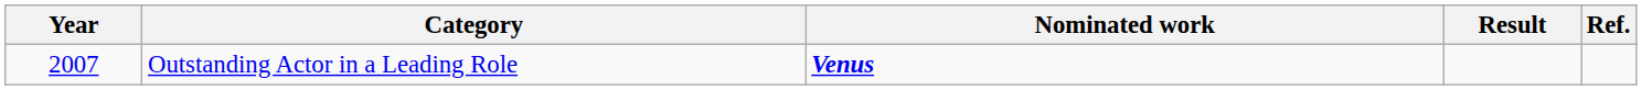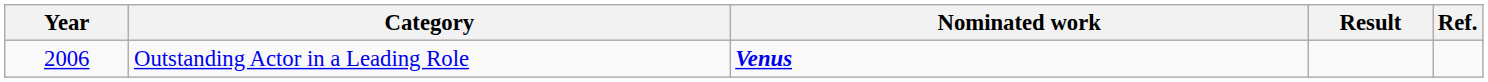Outstanding Actor in a Leading Role | Year: 2007 -> 2006
